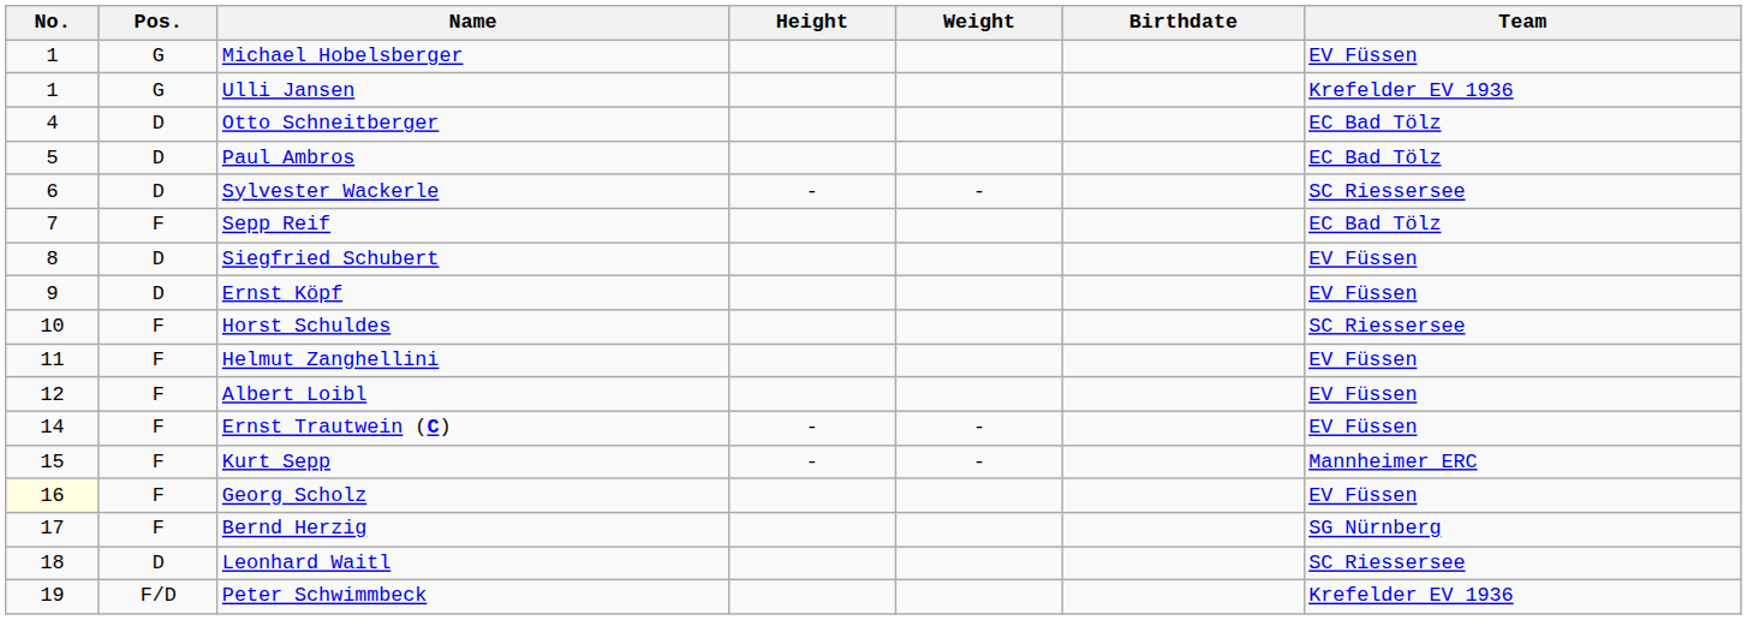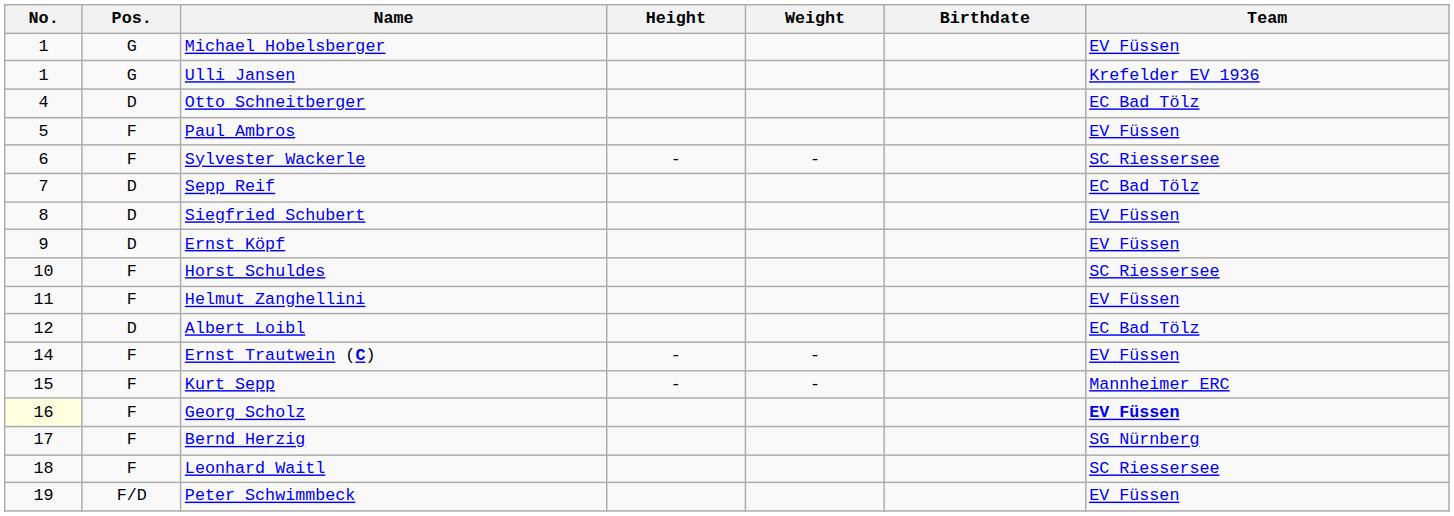Paul Ambros | Pos.: D -> F
Paul Ambros | Team: EC Bad Tölz -> EV Füssen
Sylvester Wackerle | Pos.: D -> F
Sepp Reif | Pos.: F -> D
Albert Loibl | Pos.: F -> D
Albert Loibl | Team: EV Füssen -> EC Bad Tölz
Georg Scholz | Team: normal -> bold
Leonhard Waitl | Pos.: D -> F
Peter Schwimmbeck | Team: Krefelder EV 1936 -> EV Füssen
